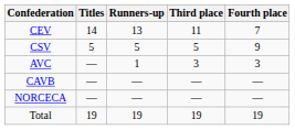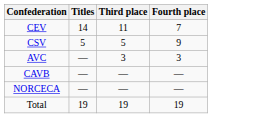- column: Runners-up | 13 | 5 | 1 | — | — | 19
